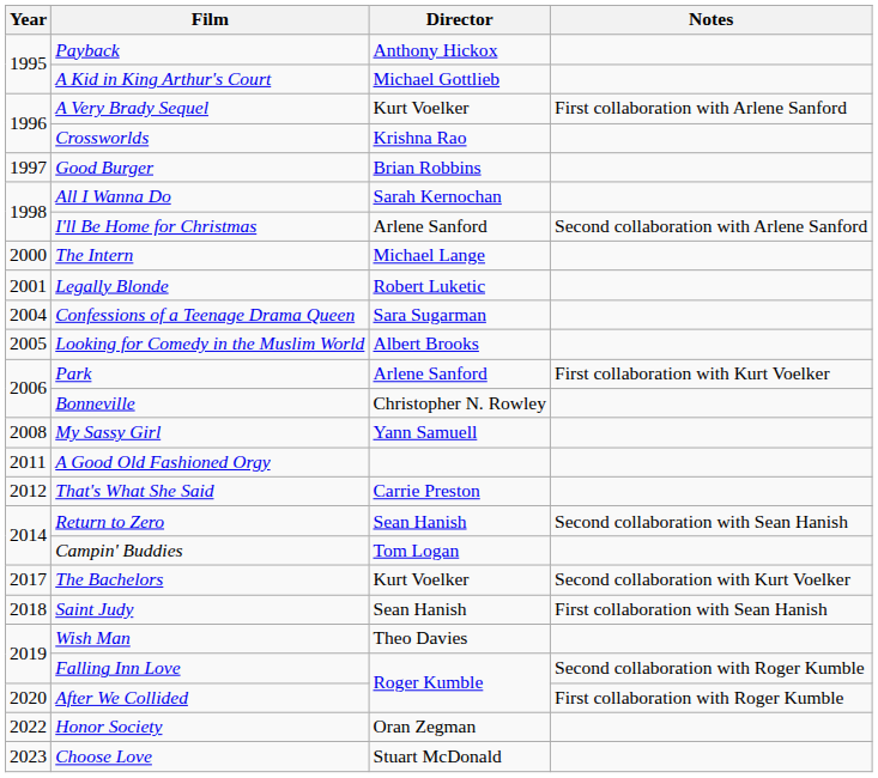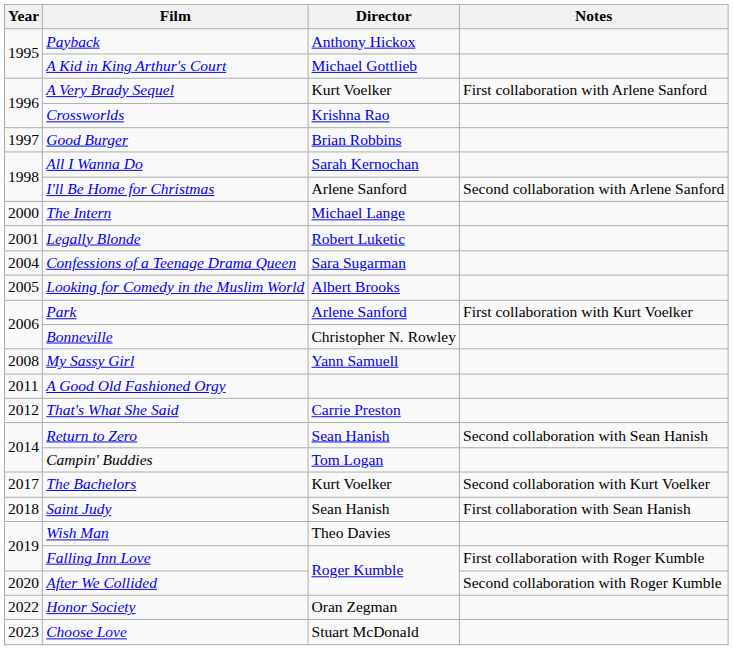Falling Inn Love | Notes: Second collaboration with Roger Kumble -> First collaboration with Roger Kumble
After We Collided | Notes: First collaboration with Roger Kumble -> Second collaboration with Roger Kumble
